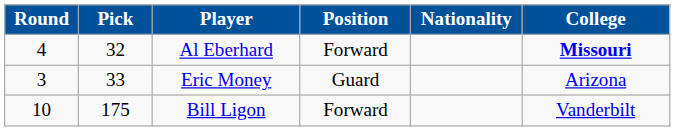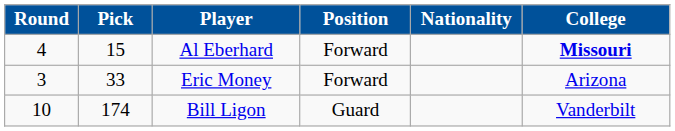Al Eberhard | Pick: 32 -> 15
Eric Money | Position: Guard -> Forward
Bill Ligon | Pick: 175 -> 174
Bill Ligon | Position: Forward -> Guard
